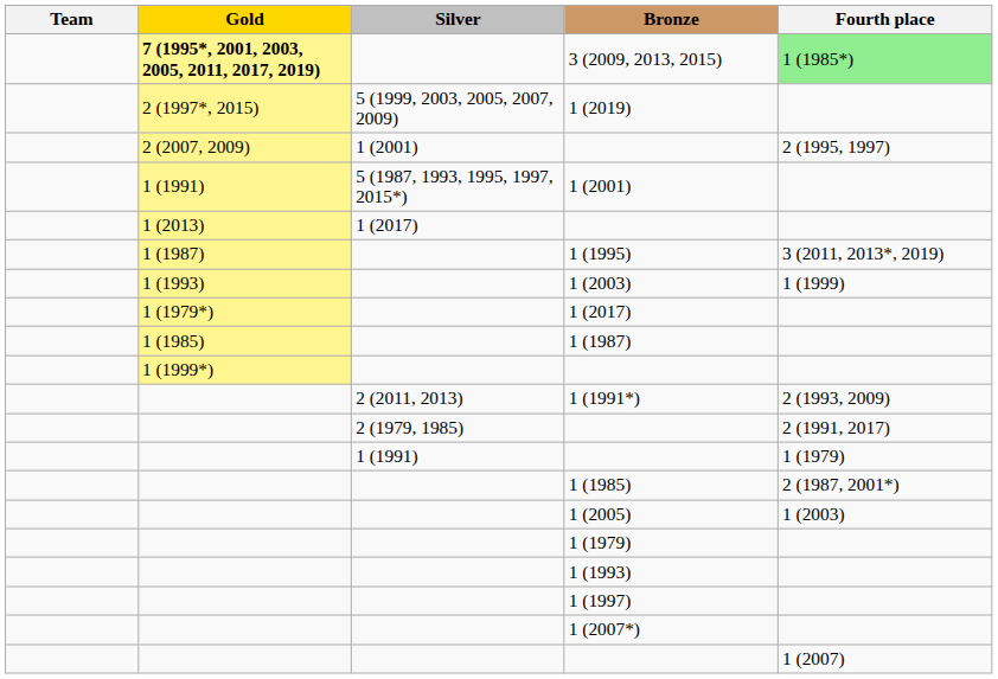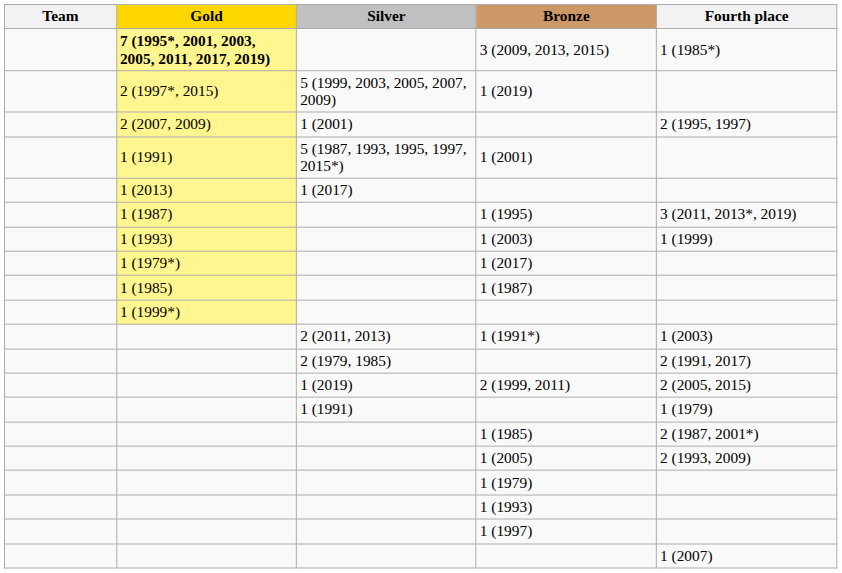3 (2009, 2013, 2015) | Fourth place: lightgreen background -> no background
1 (1991*) | Fourth place: 2 (1993, 2009) -> 1 (2003)
+ row: 1 (2019) | 2 (1999, 2011) | 2 (2005, 2015)
1 (2005) | Fourth place: 1 (2003) -> 2 (1993, 2009)
- row: 1 (2007*)
